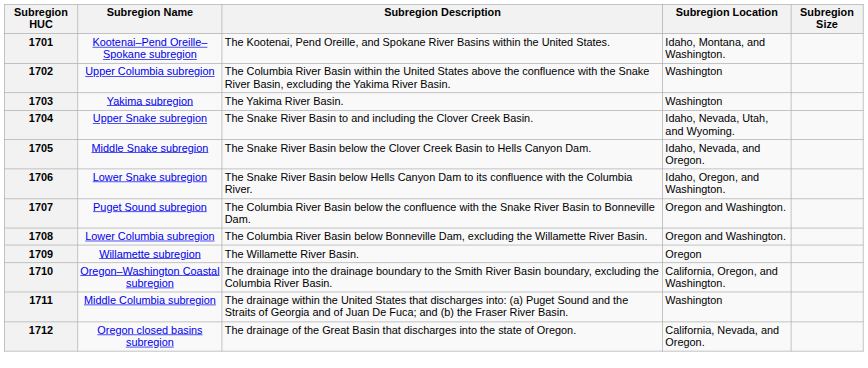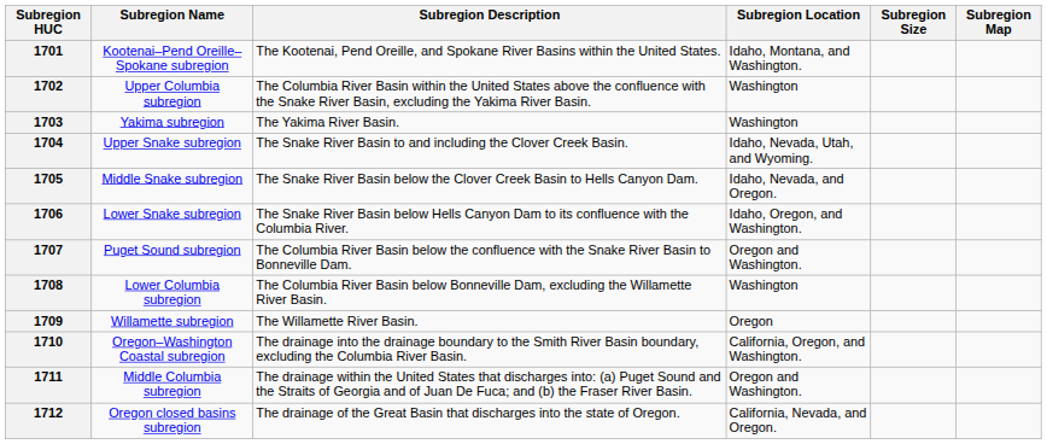+ column: Subregion Map
1708 | Subregion Location: Oregon and Washington. -> Washington
1711 | Subregion Location: Washington -> Oregon and Washington.
